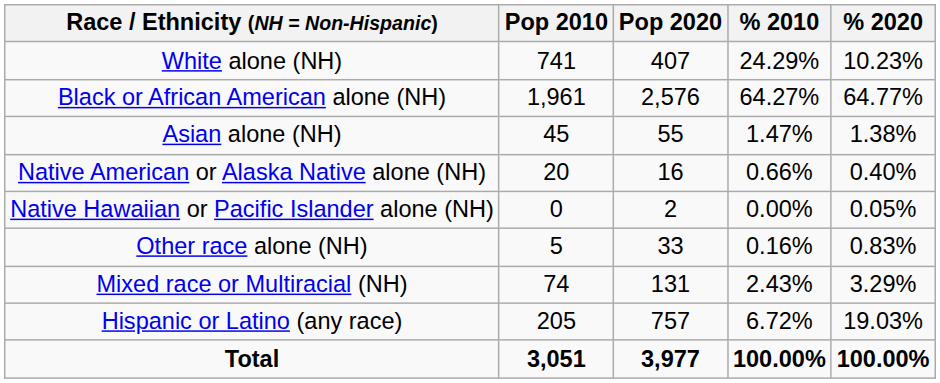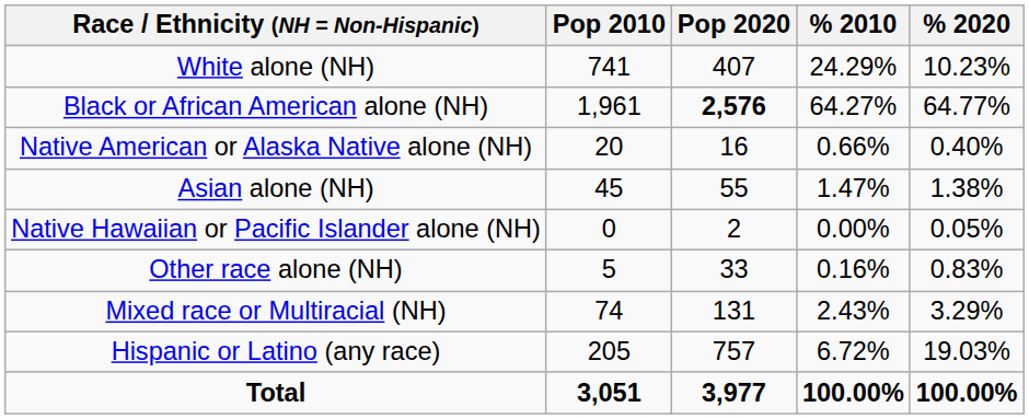Black or African American alone (NH) | Pop 2020: normal -> bold
rows swapped: Native American or Alaska Native alone (NH) <-> Asian alone (NH)
